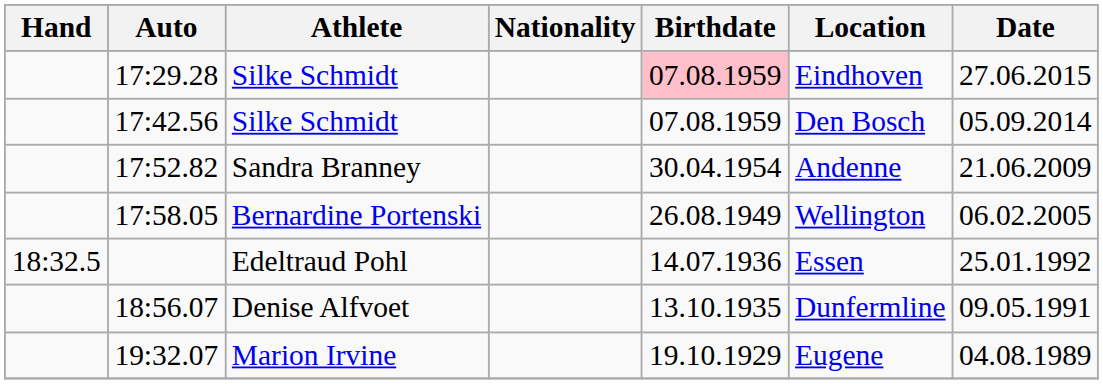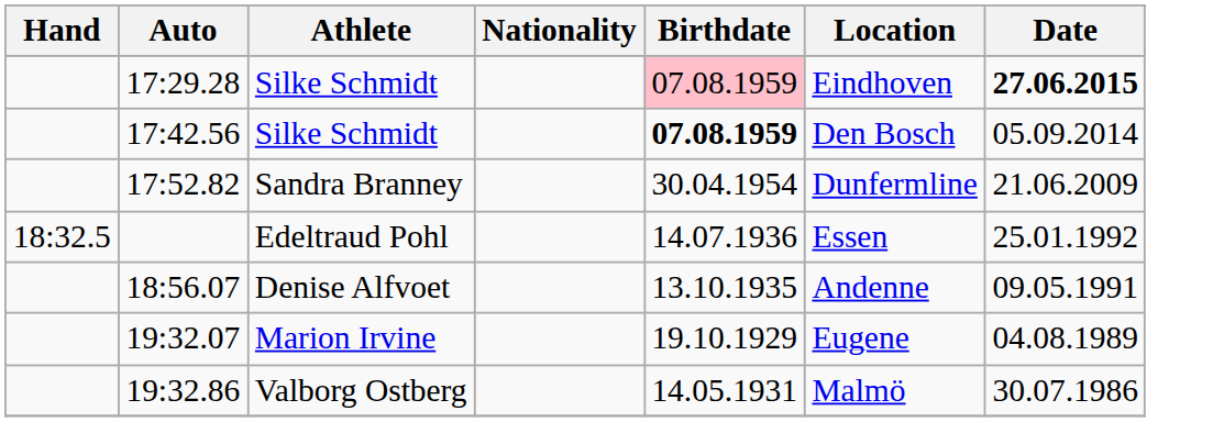17:29.28 | Date: normal -> bold
17:42.56 | Birthdate: normal -> bold
17:52.82 | Location: Andenne -> Dunfermline
- row: 17:58.05 | Bernardine Portenski | 26.08.1949 | Wellington | 06.02.2005
18:56.07 | Location: Dunfermline -> Andenne
+ row: 19:32.86 | Valborg Ostberg | 14.05.1931 | Malmö | 30.07.1986
